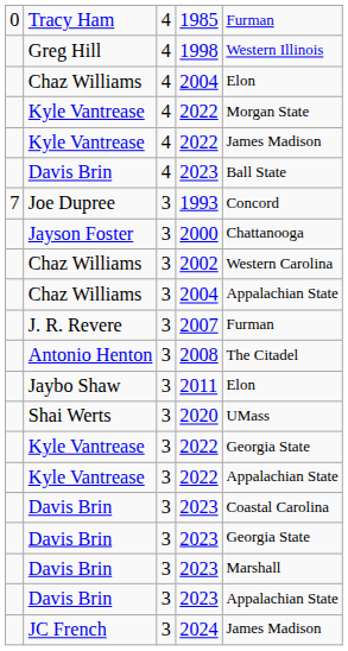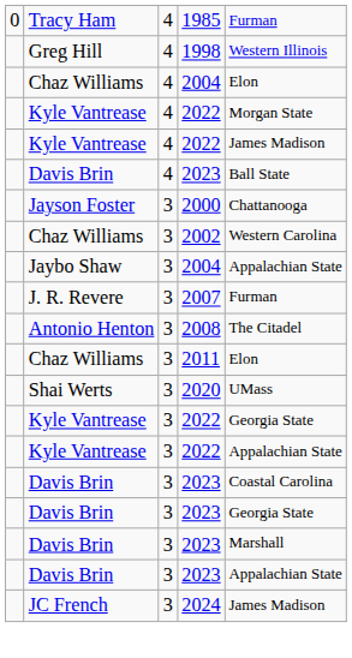- row: 7 | Joe Dupree | 3 | 1993 | Concord
3 / 2004 | column 2: Chaz Williams -> Jaybo Shaw
2011 | column 2: Jaybo Shaw -> Chaz Williams
